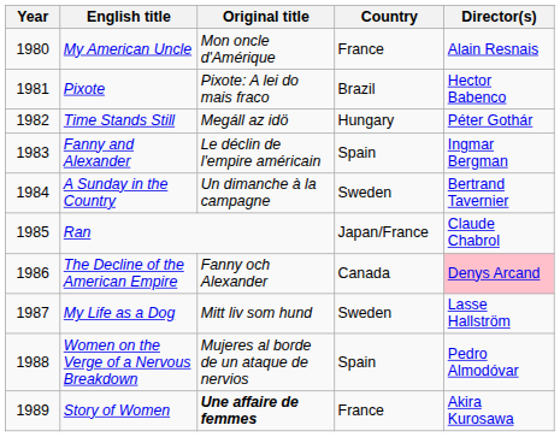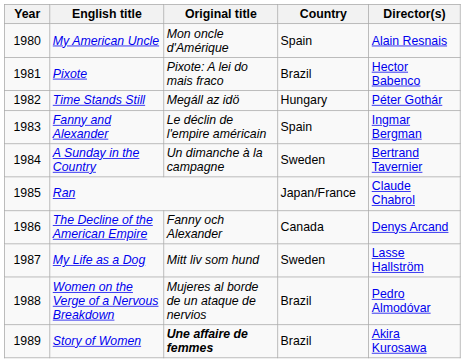My American Uncle | Country: France -> Spain
The Decline of the American Empire | Director(s): pink background -> no background
Women on the Verge of a Nervous Breakdown | Country: Spain -> Brazil
Story of Women | Country: France -> Brazil
